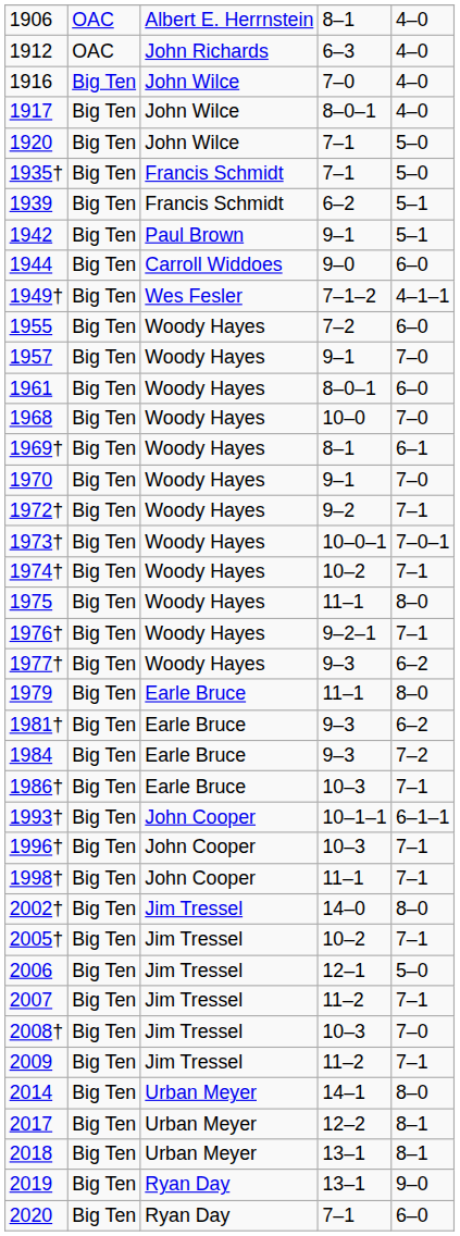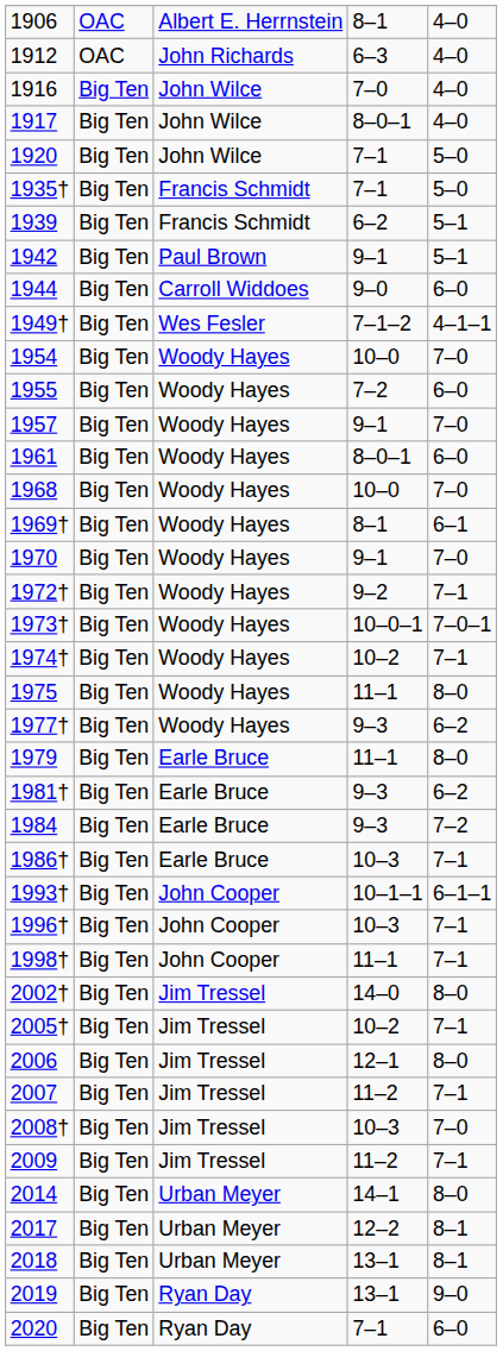+ row: 1954 | Big Ten | Woody Hayes | 10–0 | 7–0
- row: 1976† | Big Ten | Woody Hayes | 9–2–1 | 7–1
2006 | column 5: 5–0 -> 8–0
